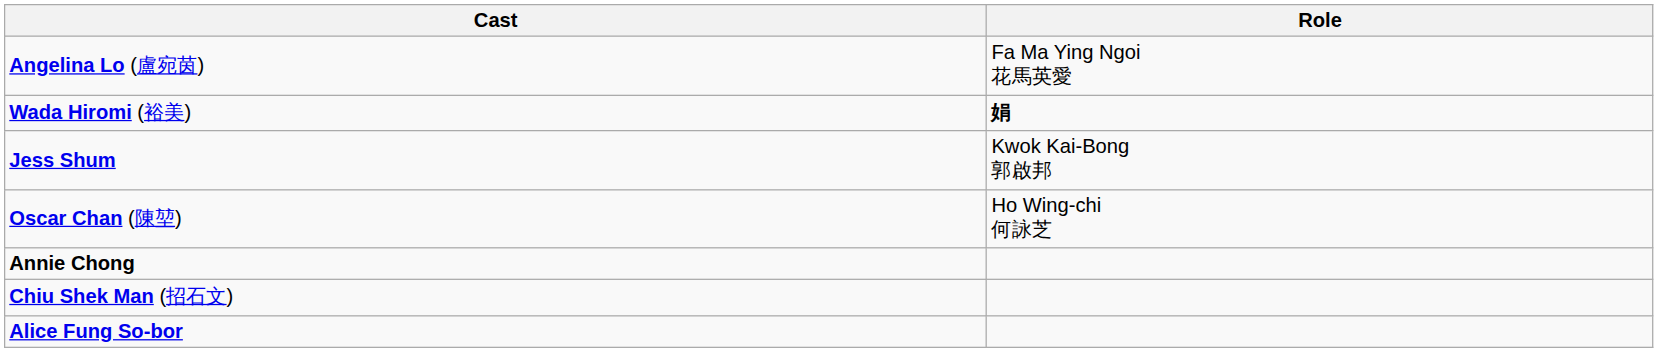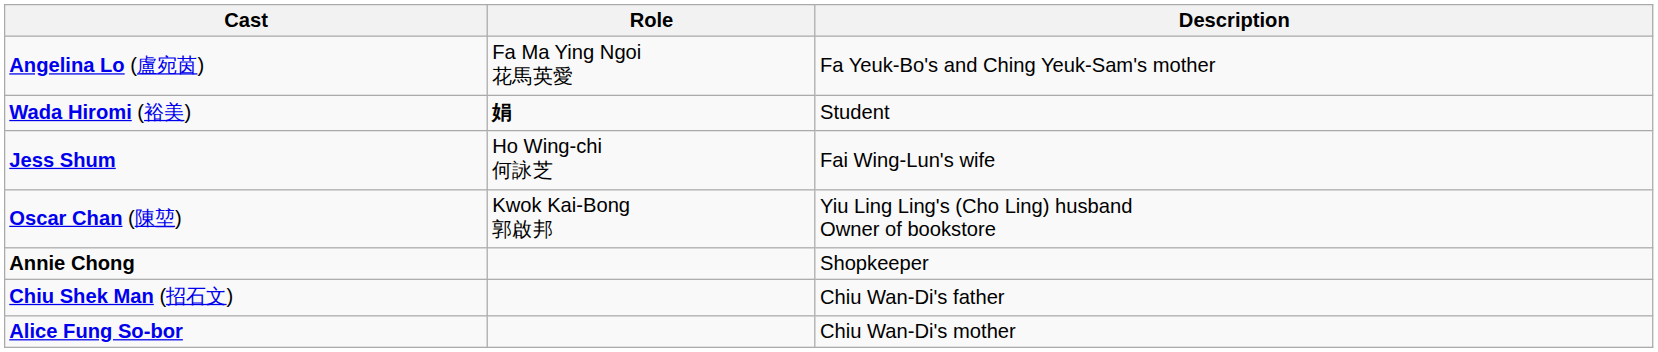+ column: Description | Fa Yeuk-Bo's and Ching Yeuk-Sam's mother | Student | Fai Wing-Lun's wife | Yiu Ling Ling's (Cho Ling) husband Owner of bookstore | Shopkeeper | Chiu Wan-Di's father | Chiu Wan-Di's mother
Jess Shum | Role: Kwok Kai-Bong 郭啟邦 -> Ho Wing-chi 何詠芝
Oscar Chan (陳堃) | Role: Ho Wing-chi 何詠芝 -> Kwok Kai-Bong 郭啟邦
